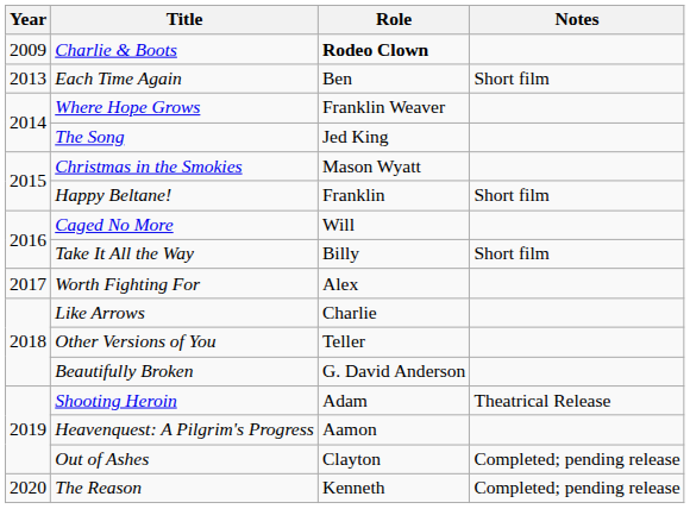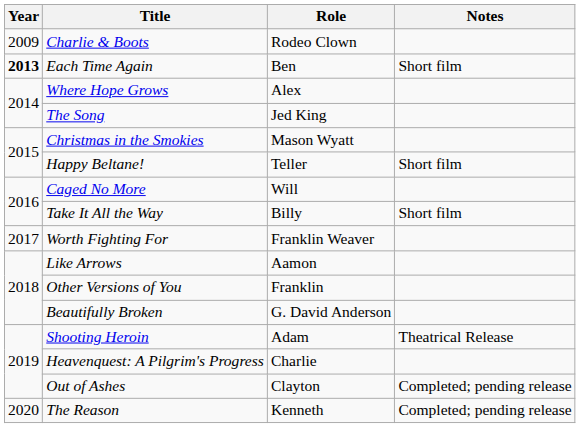Charlie & Boots | Role: bold -> normal
Each Time Again | Year: normal -> bold
Where Hope Grows | Role: Franklin Weaver -> Alex
Happy Beltane! | Role: Franklin -> Teller
Worth Fighting For | Role: Alex -> Franklin Weaver
Like Arrows | Role: Charlie -> Aamon
Other Versions of You | Role: Teller -> Franklin
Heavenquest: A Pilgrim's Progress | Role: Aamon -> Charlie
